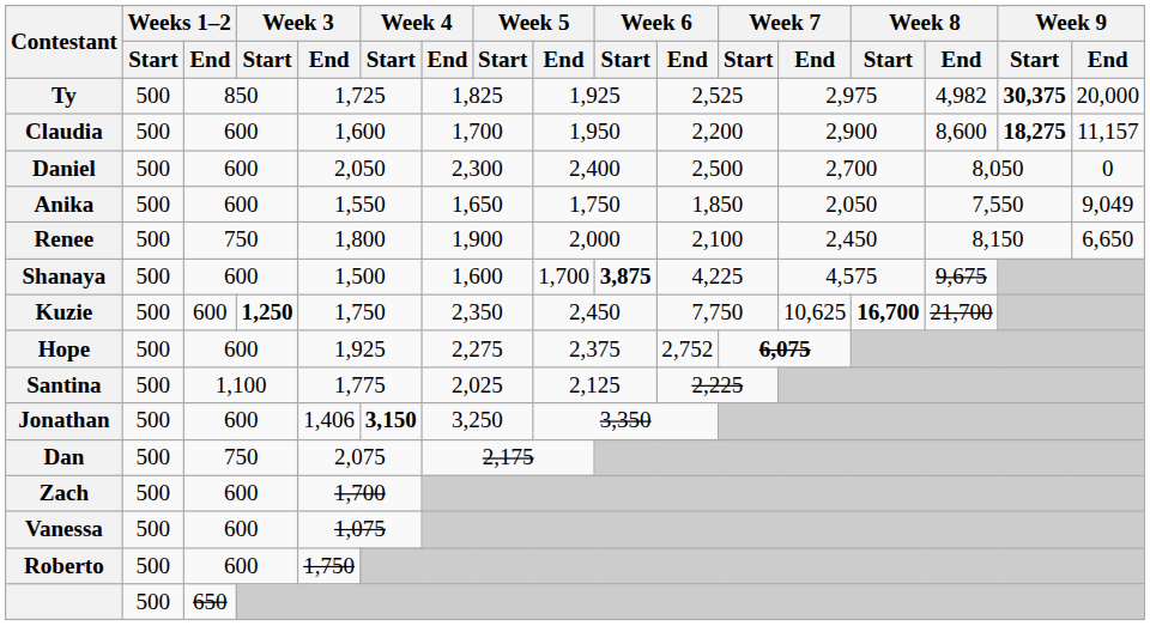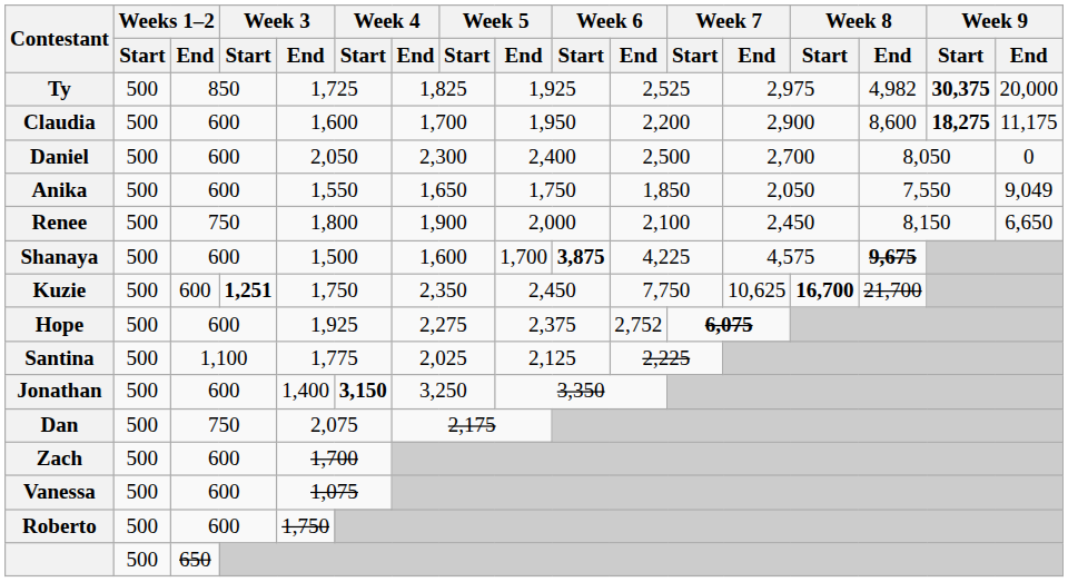Claudia | Week 9 / End: 11,157 -> 11,175
Shanaya | Week 8 / End: normal -> bold
Kuzie | Week 3 / Start: 1,250 -> 1,251
Jonathan | Week 3 / End: 1,406 -> 1,400
